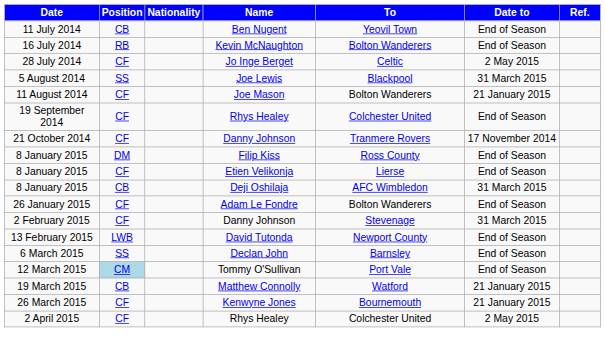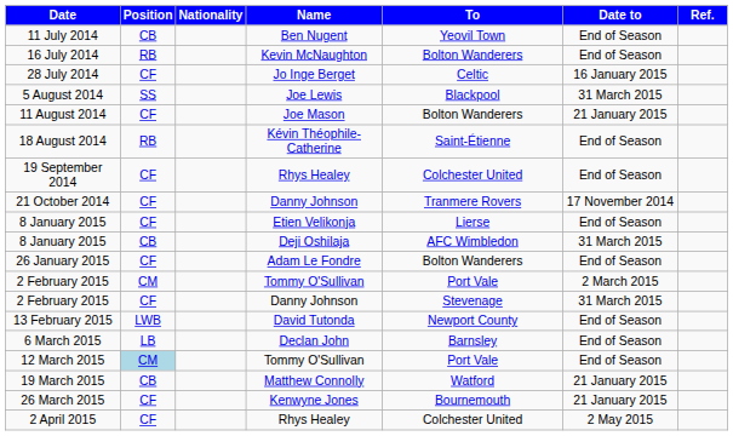28 July 2014 | Date to: 2 May 2015 -> 16 January 2015
+ row: 18 August 2014 | RB | Kévin Théophile-Catherine | Saint-Étienne | End of Season
- row: 8 January 2015 | DM | Filip Kiss | Ross County | End of Season
+ row: 2 February 2015 | CM | Tommy O'Sullivan | Port Vale | 2 March 2015
6 March 2015 | Position: SS -> LB
